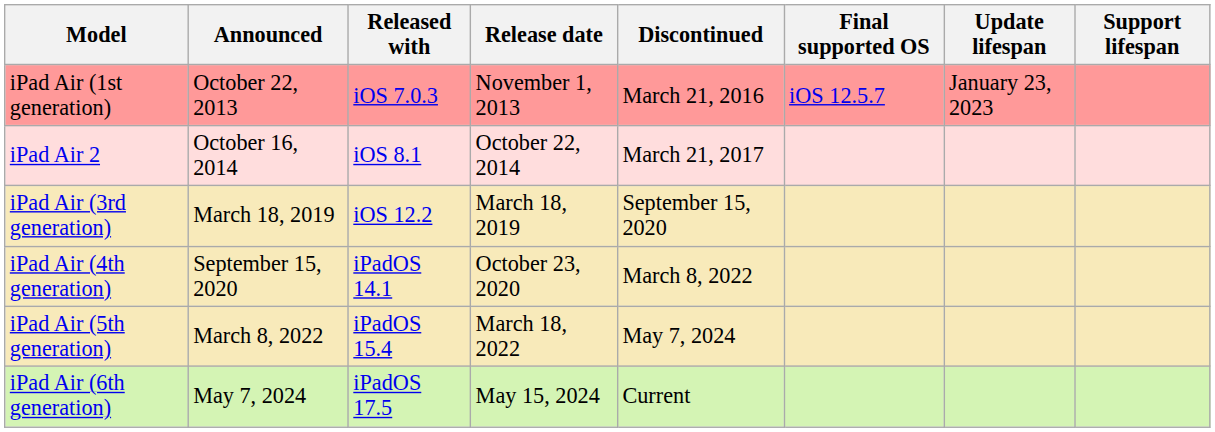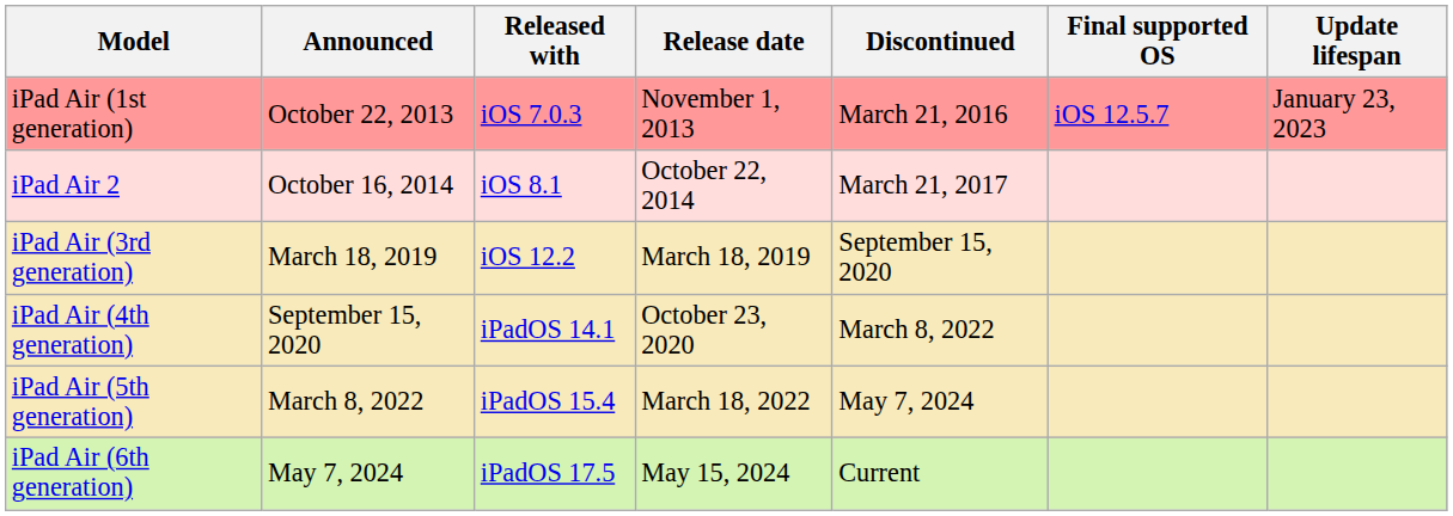- column: Support lifespan
